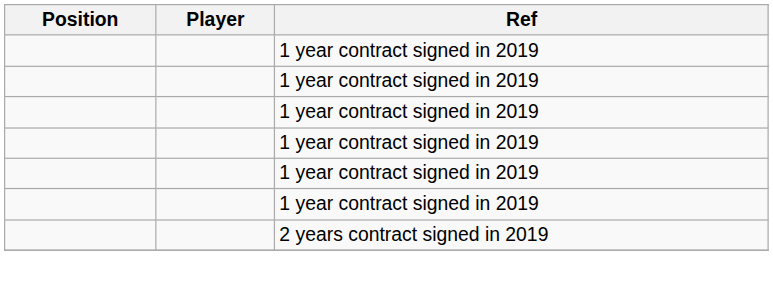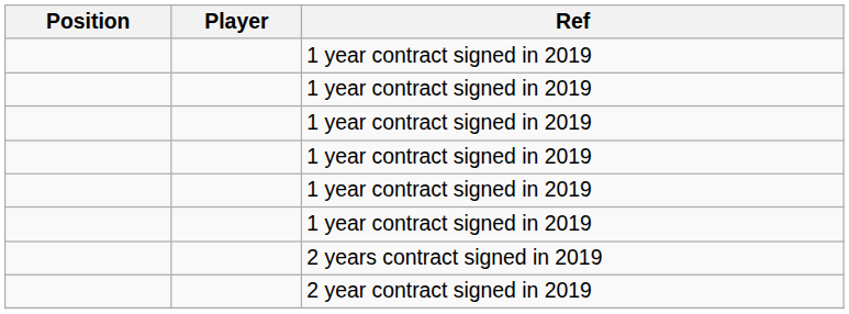+ row: 2 year contract signed in 2019
